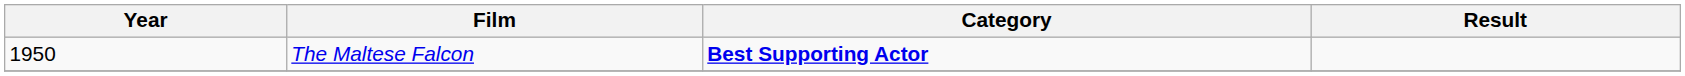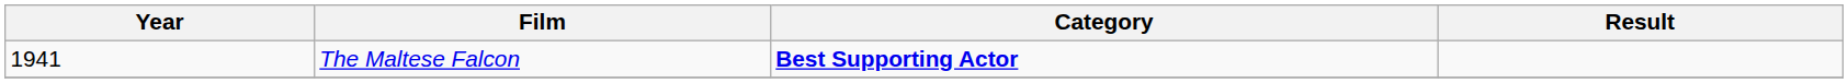The Maltese Falcon | Year: 1950 -> 1941
